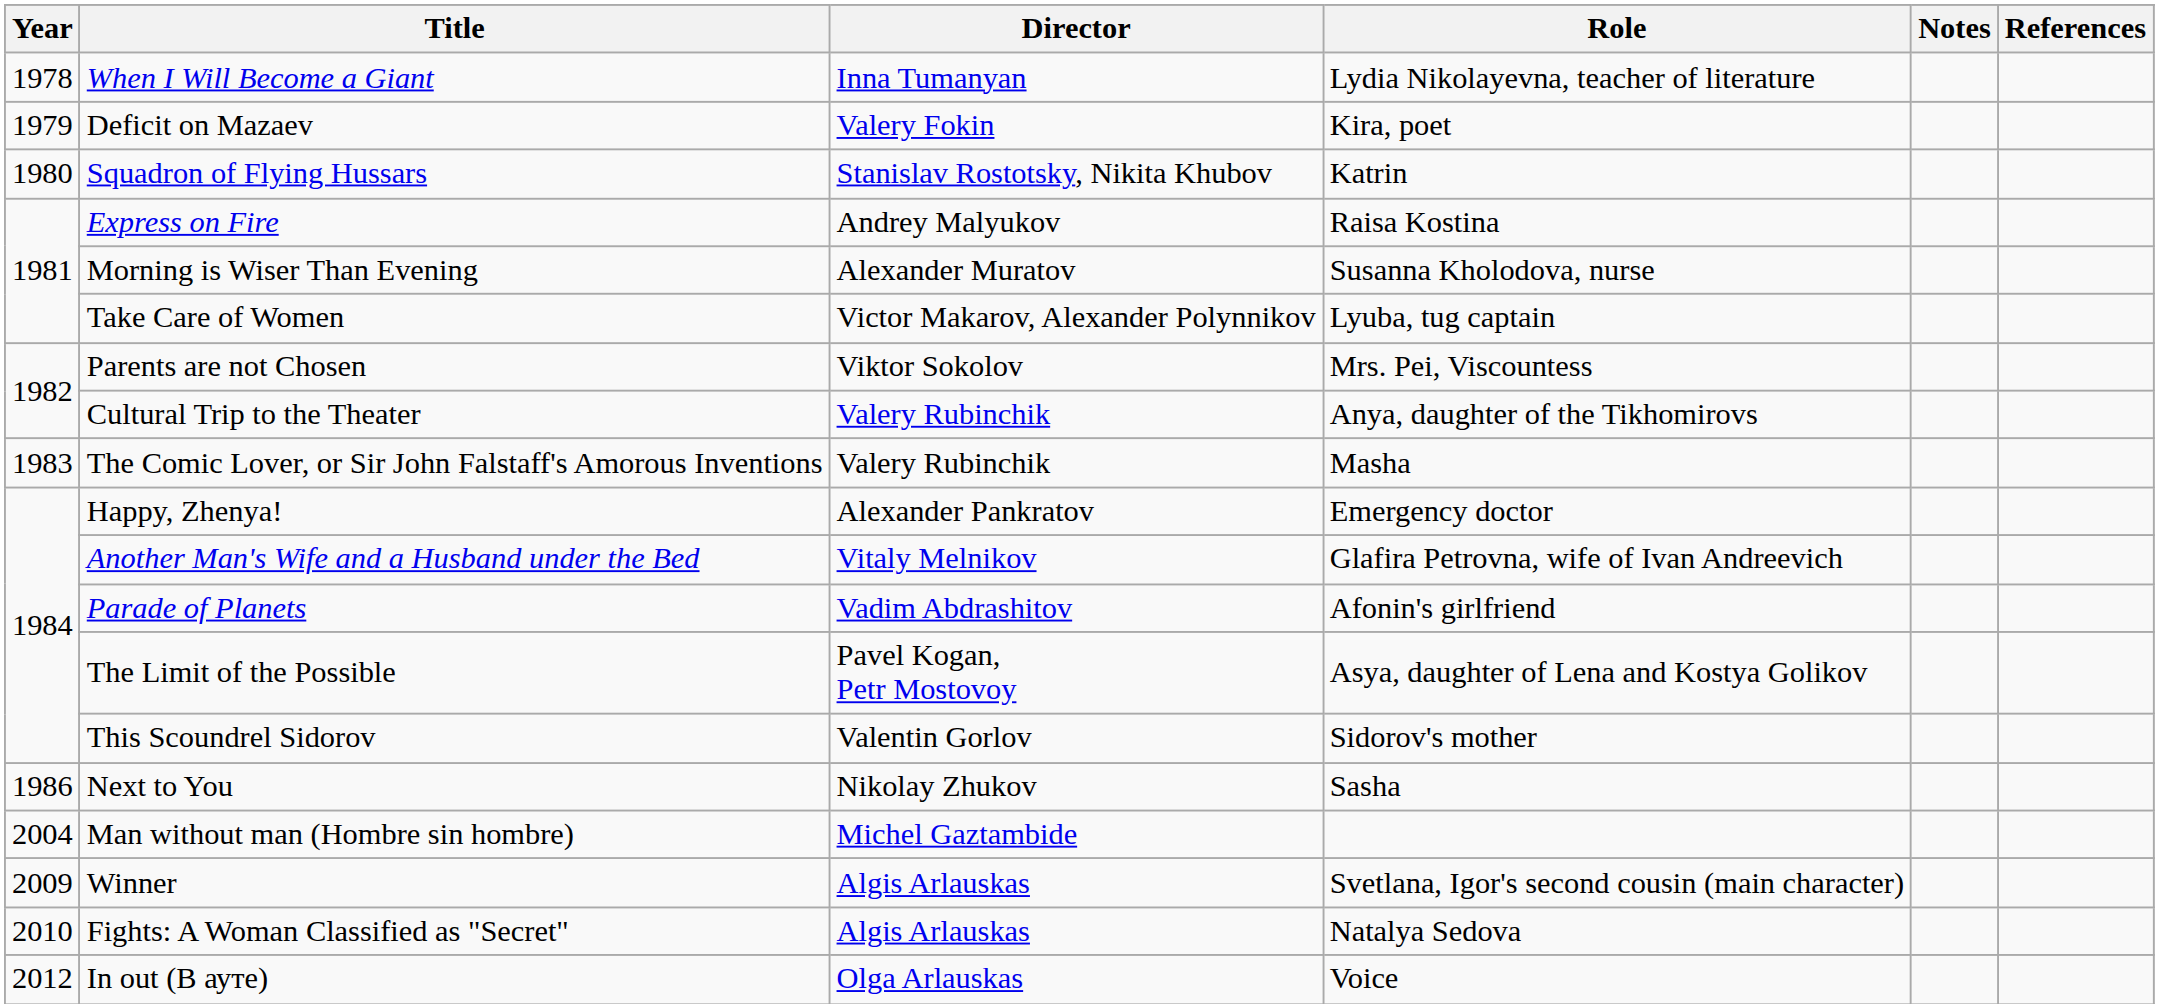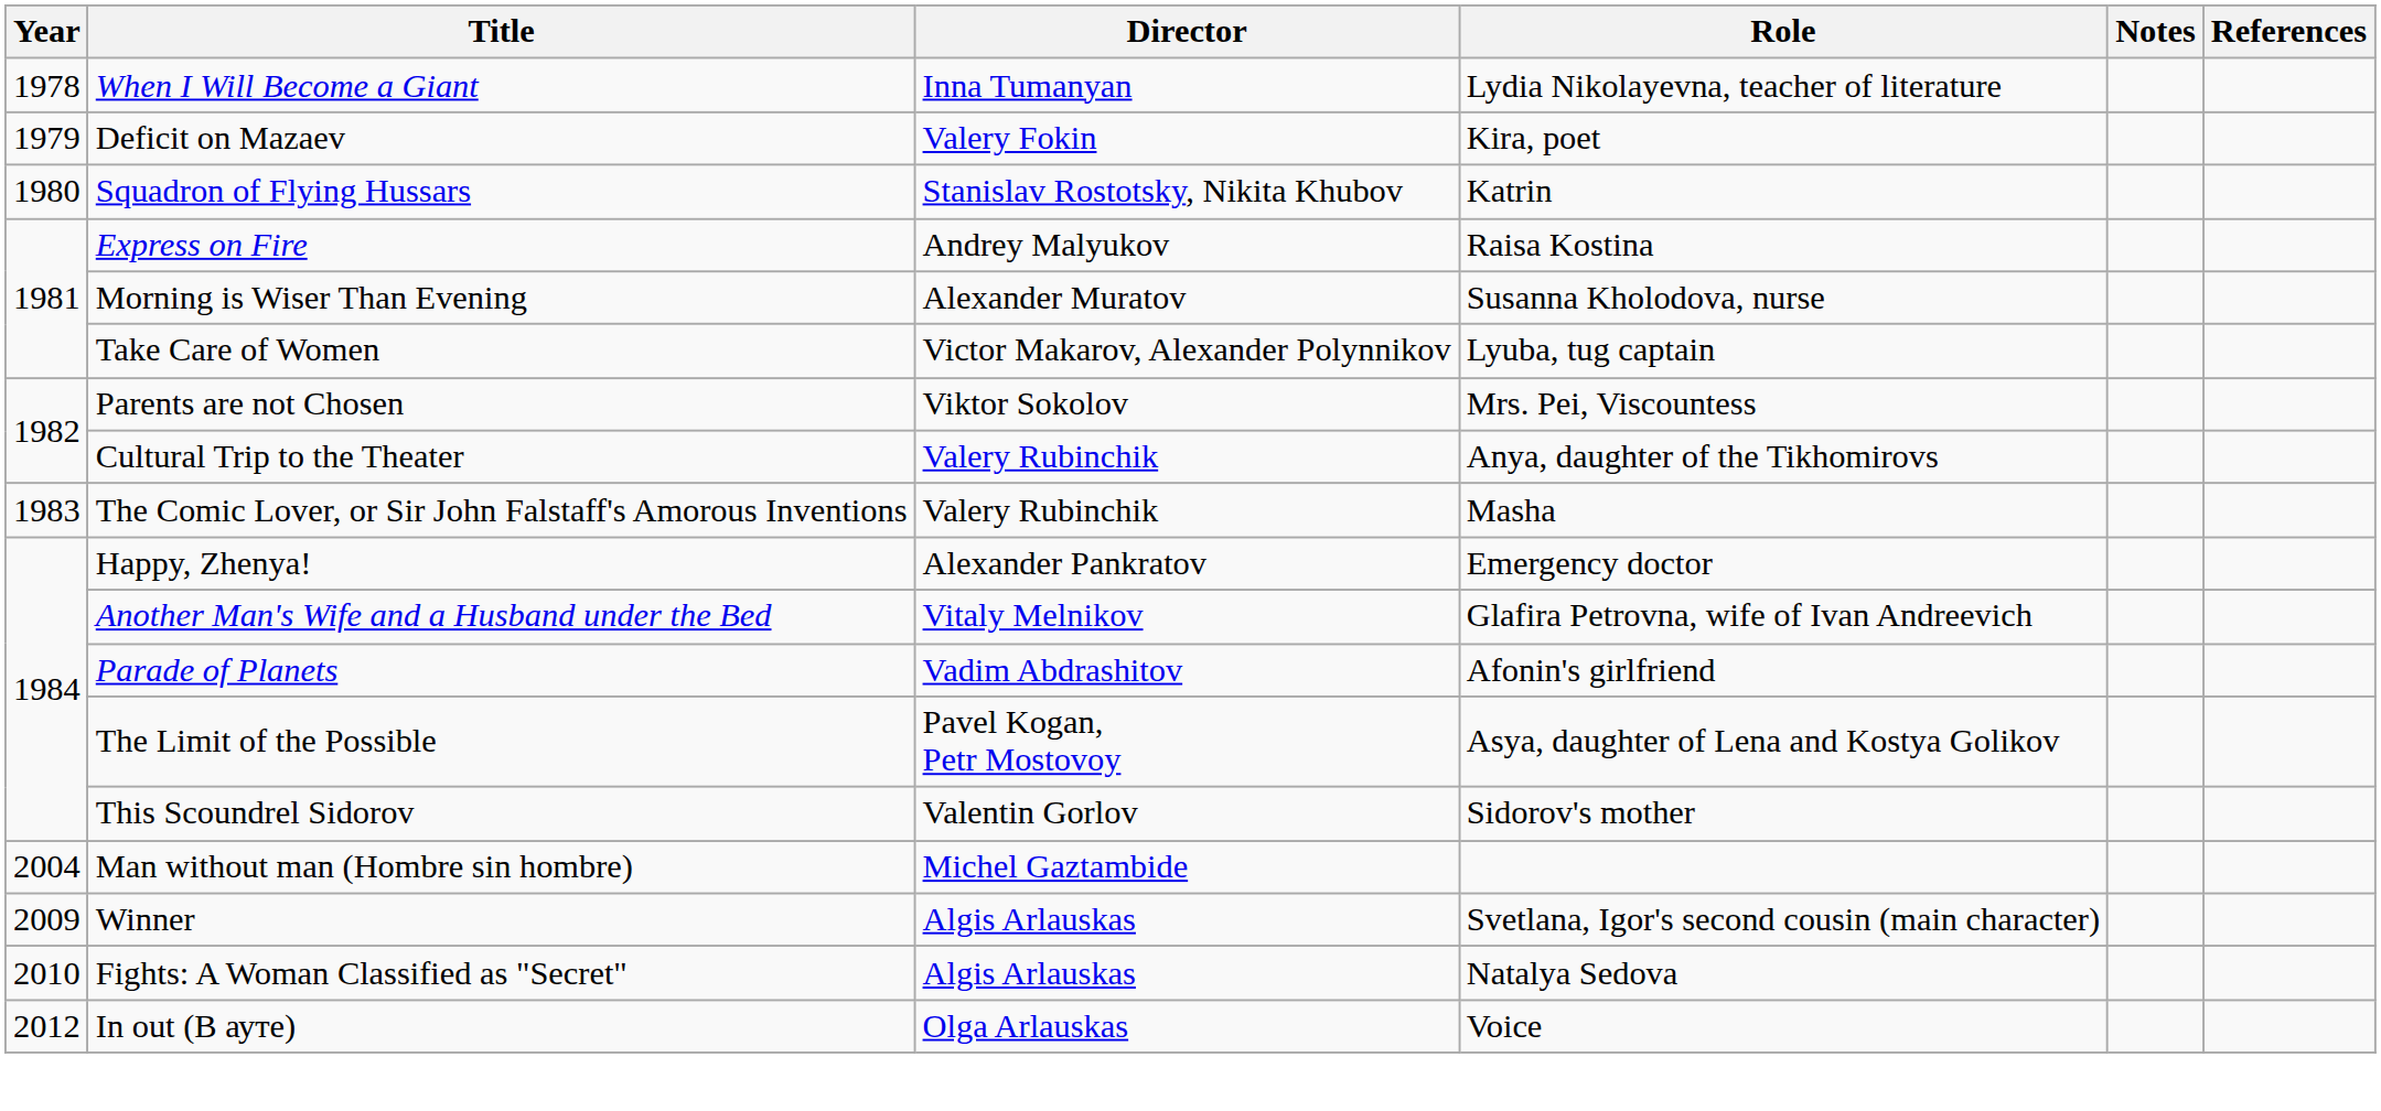- row: 1986 | Next to You | Nikolay Zhukov | Sasha
